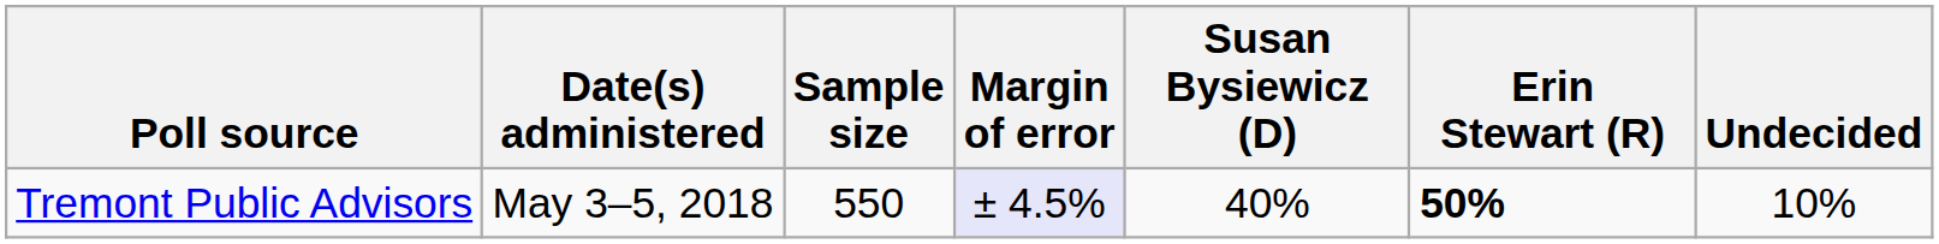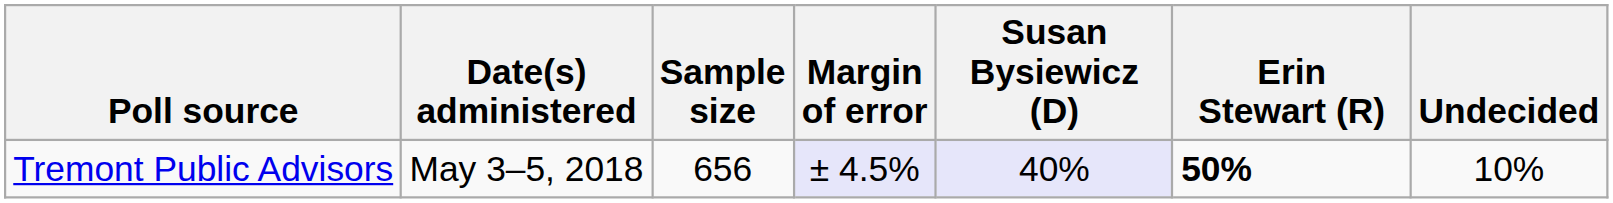Tremont Public Advisors | Sample size: 550 -> 656
Tremont Public Advisors | Susan Bysiewicz (D): no background -> lavender background
